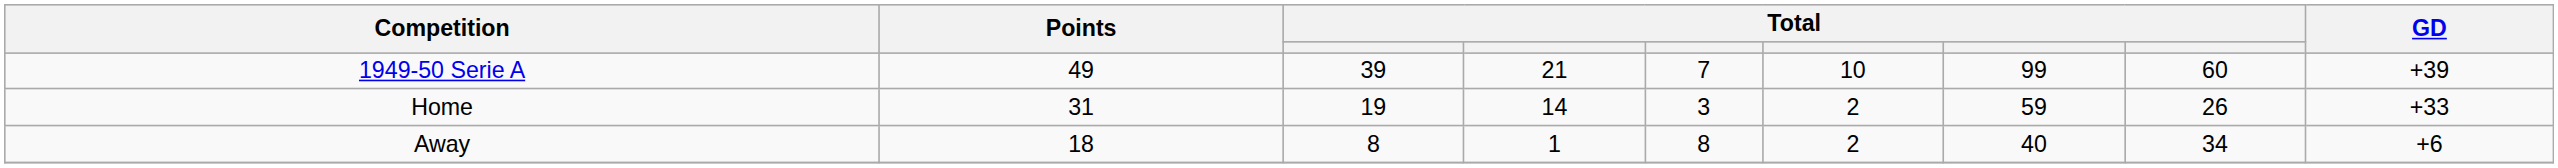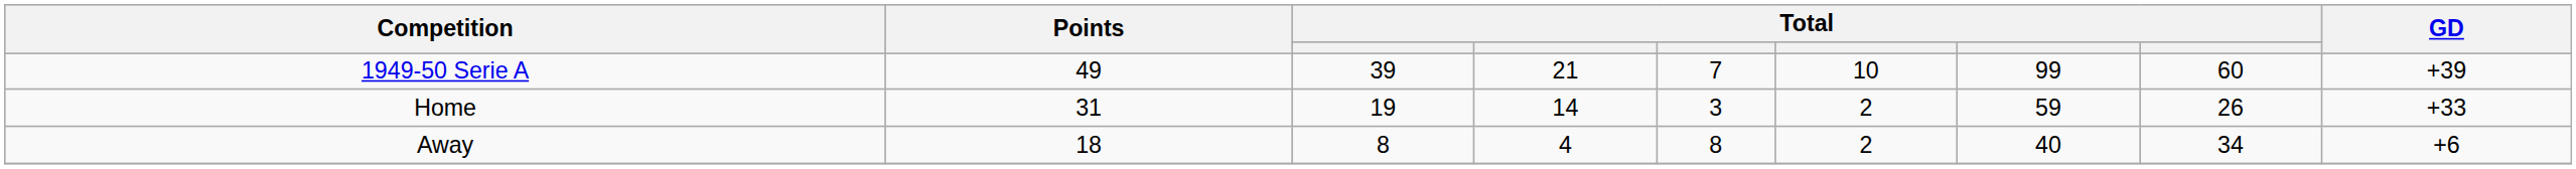Away | column 4: 1 -> 4
